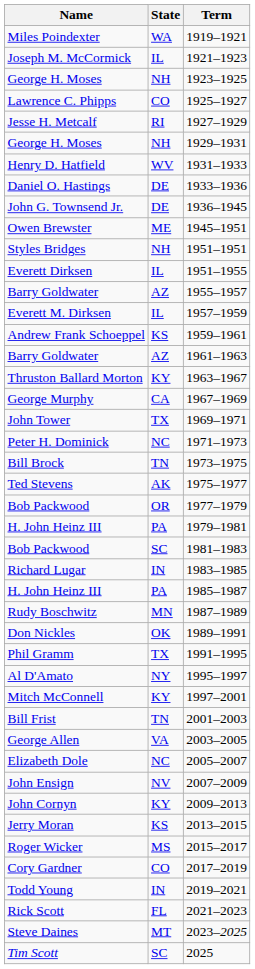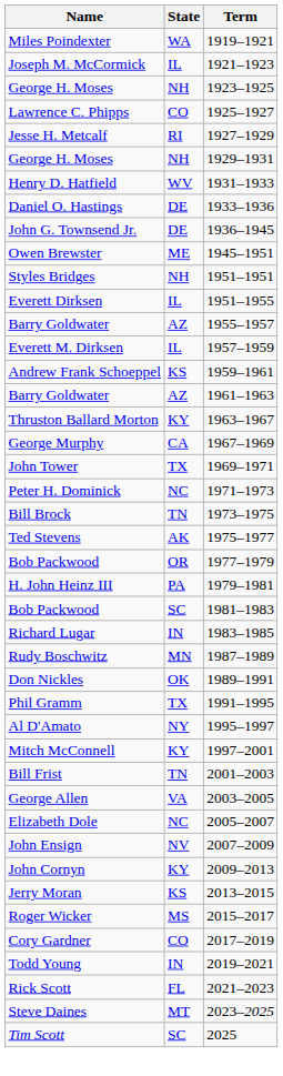- row: H. John Heinz III | PA | 1985–1987
